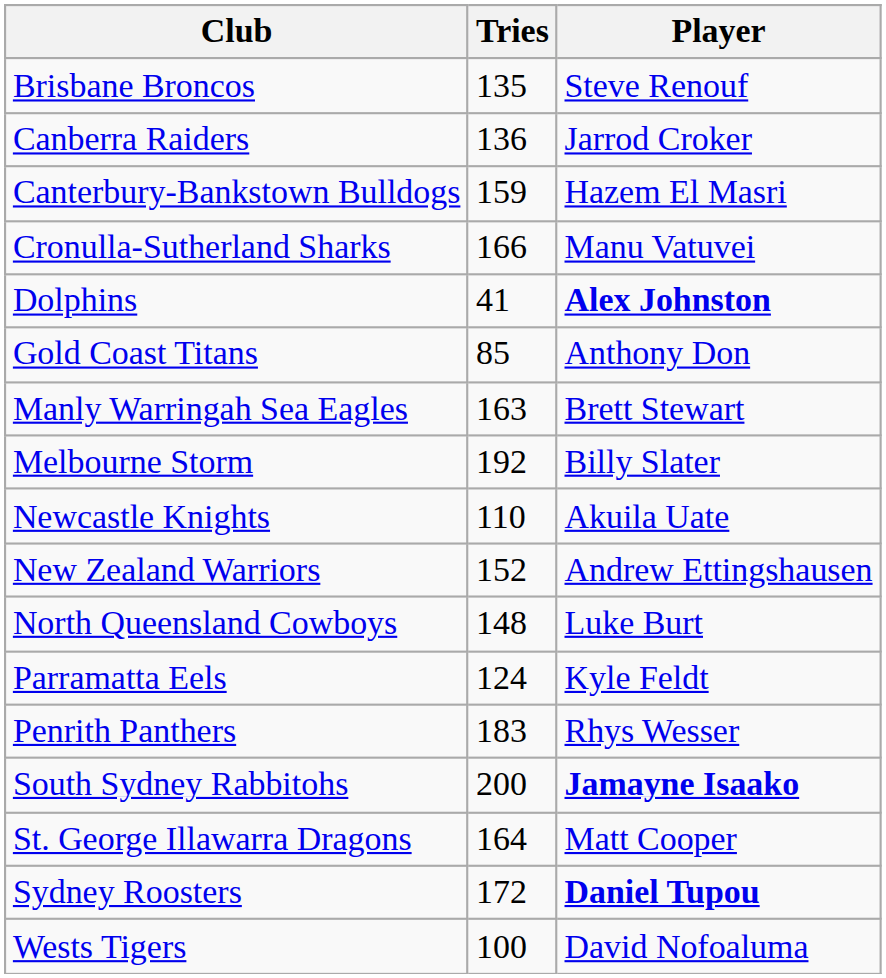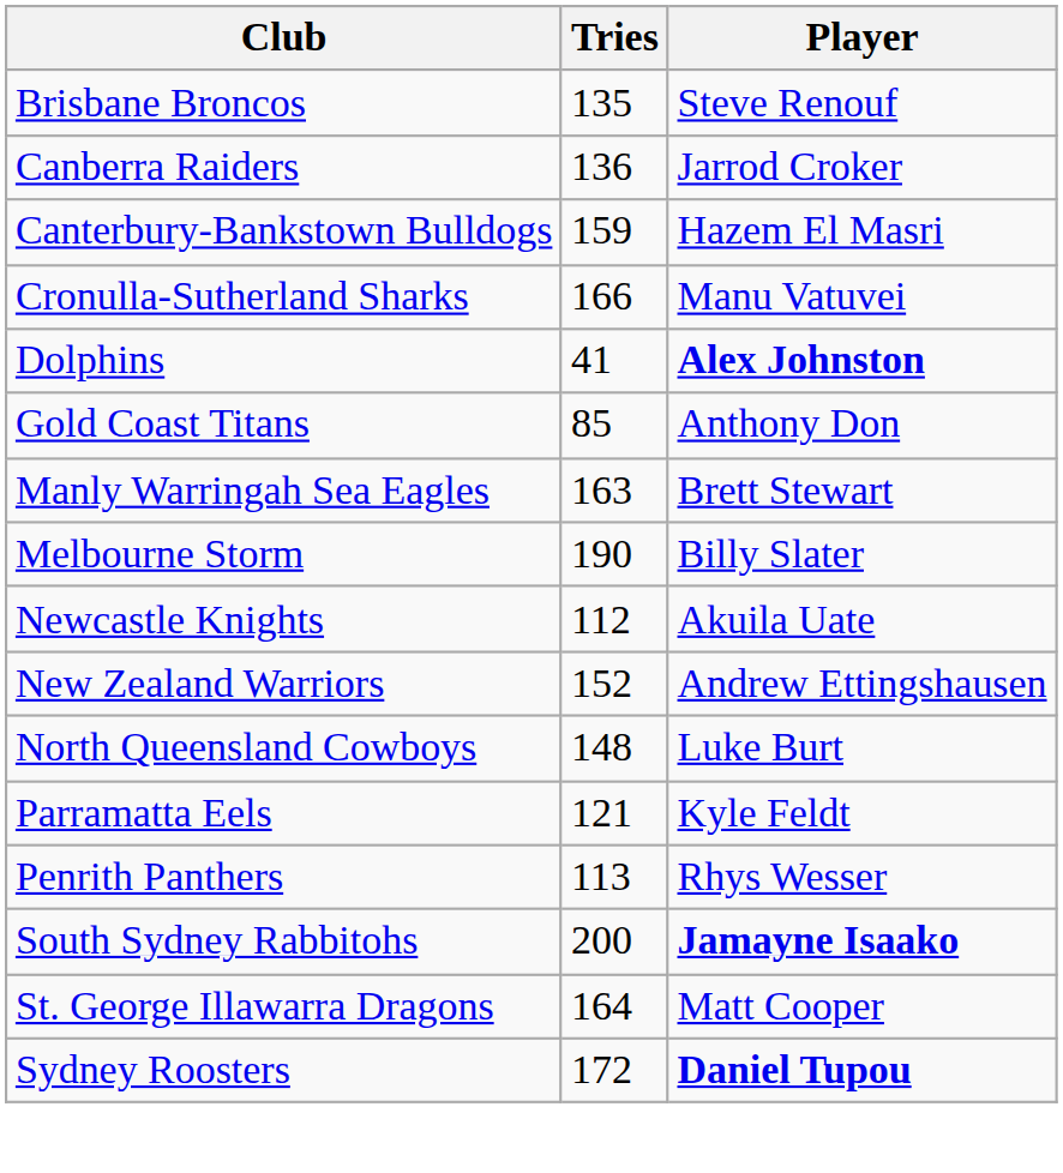Melbourne Storm | Tries: 192 -> 190
Newcastle Knights | Tries: 110 -> 112
Parramatta Eels | Tries: 124 -> 121
Penrith Panthers | Tries: 183 -> 113
- row: Wests Tigers | 100 | David Nofoaluma
